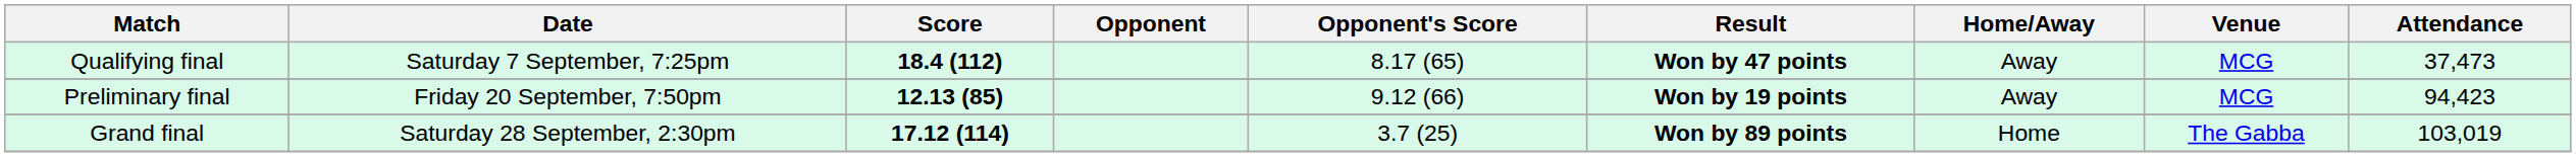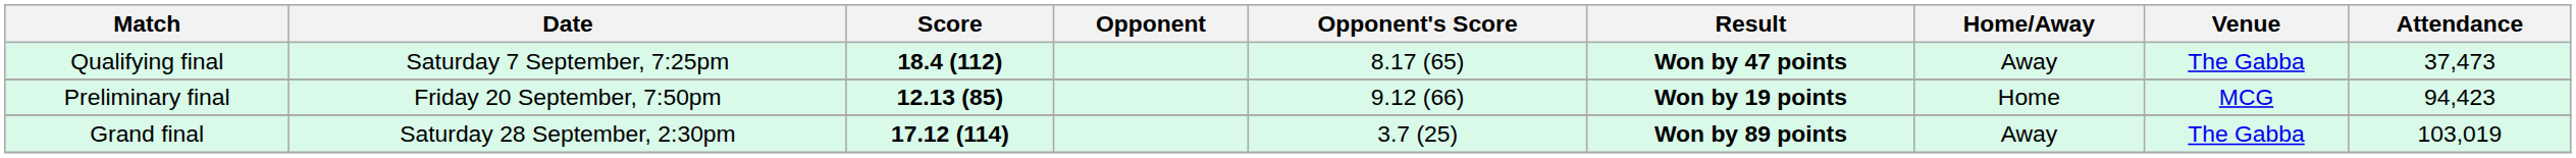Qualifying final | Venue: MCG -> The Gabba
Preliminary final | Home/Away: Away -> Home
Grand final | Home/Away: Home -> Away
